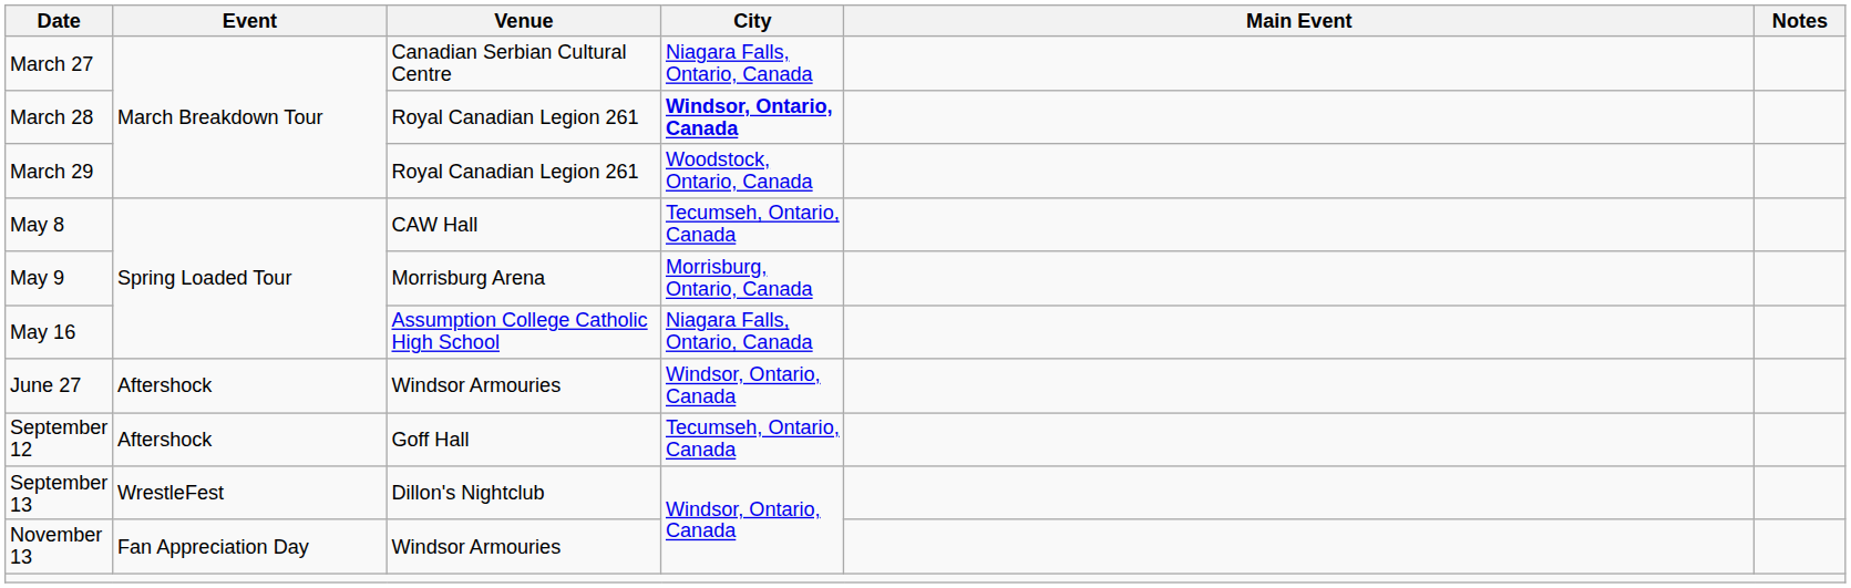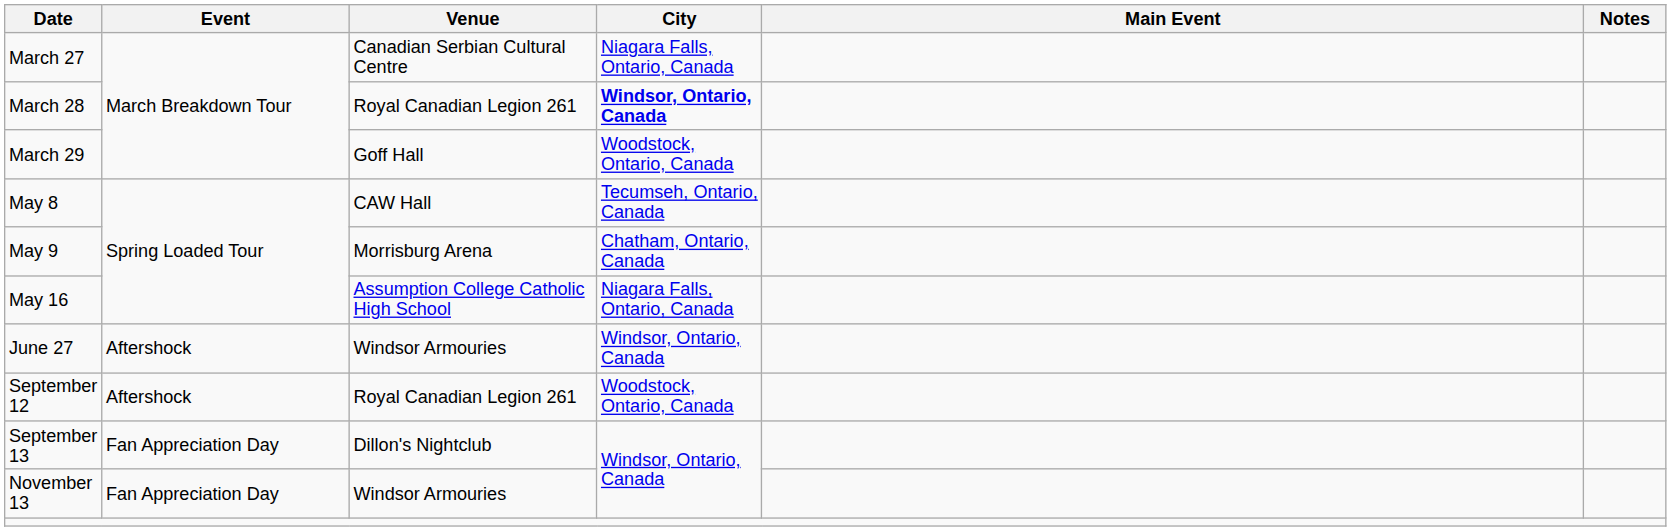March 29 | Venue: Royal Canadian Legion 261 -> Goff Hall
May 9 | City: Morrisburg, Ontario, Canada -> Chatham, Ontario, Canada
September 12 | Venue: Goff Hall -> Royal Canadian Legion 261
September 12 | City: Tecumseh, Ontario, Canada -> Woodstock, Ontario, Canada
September 13 | Event: WrestleFest -> Fan Appreciation Day
